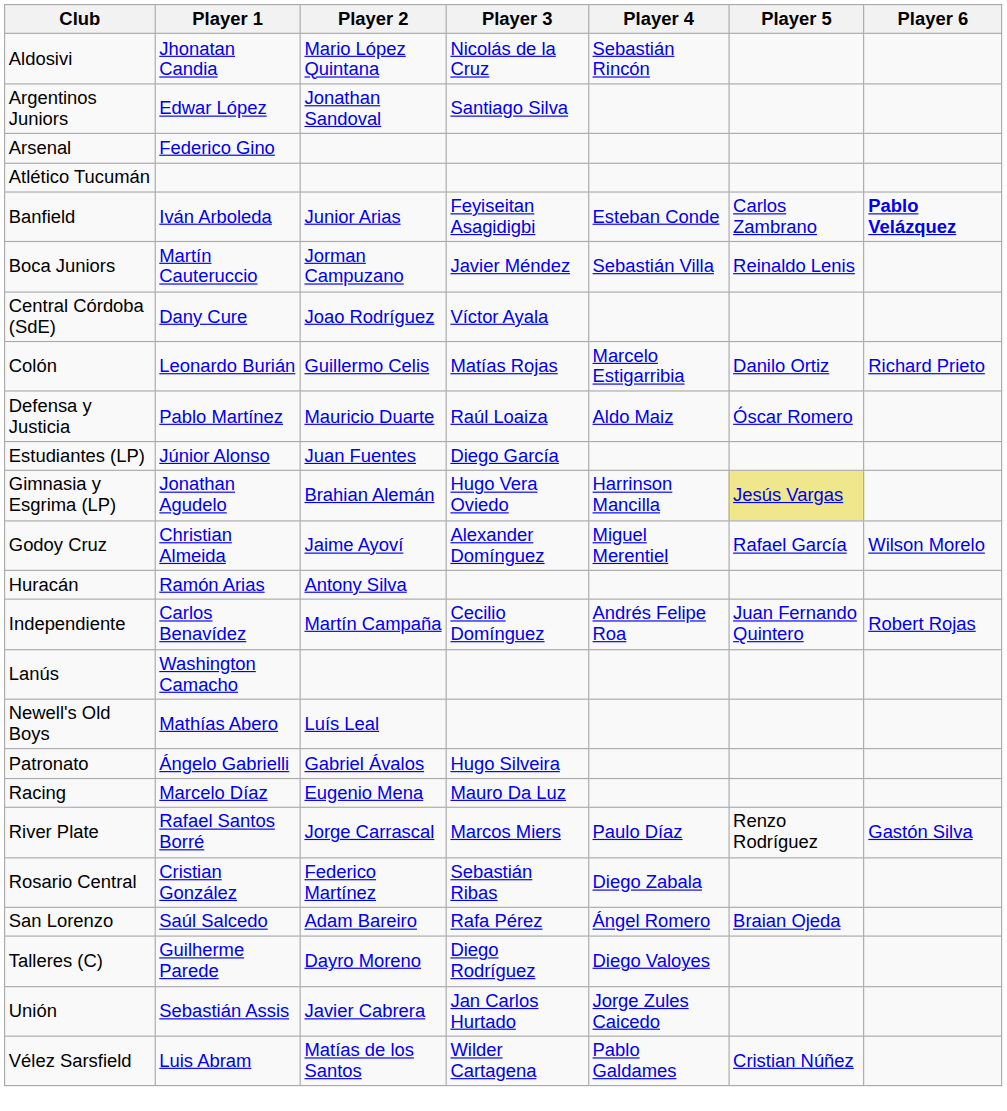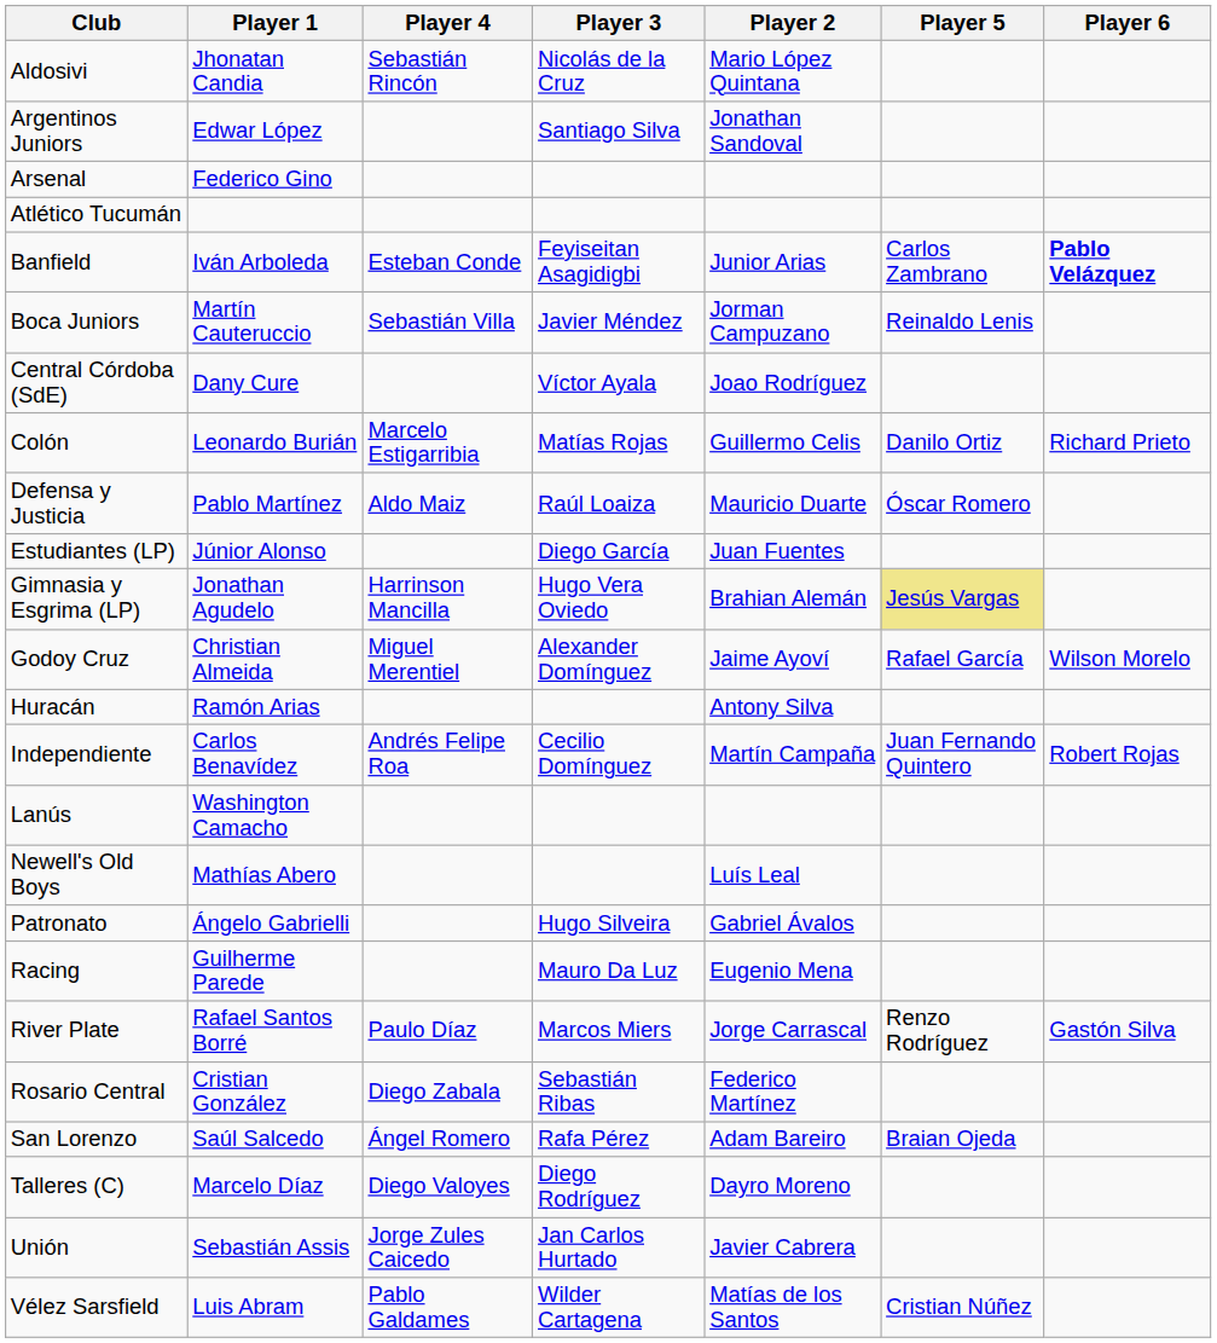columns swapped: Player 2 <-> Player 4
Racing | Player 1: Marcelo Díaz -> Guilherme Parede
Talleres (C) | Player 1: Guilherme Parede -> Marcelo Díaz
